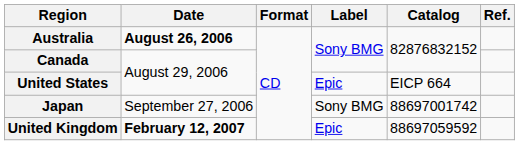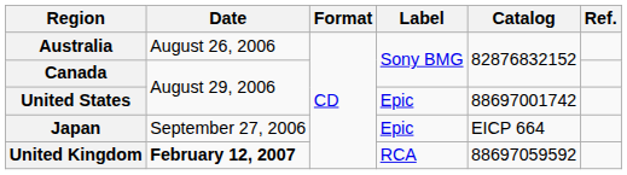Australia | Date: bold -> normal
United States | Catalog: EICP 664 -> 88697001742
Japan | Label: Sony BMG -> Epic
Japan | Catalog: 88697001742 -> EICP 664
United Kingdom | Label: Epic -> RCA
